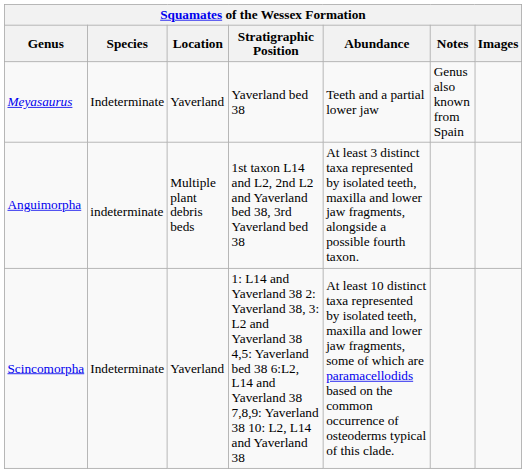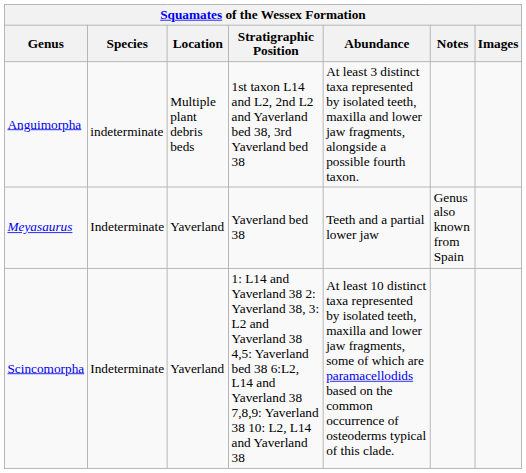rows swapped: Meyasaurus <-> Anguimorpha
